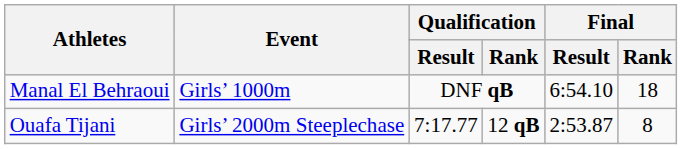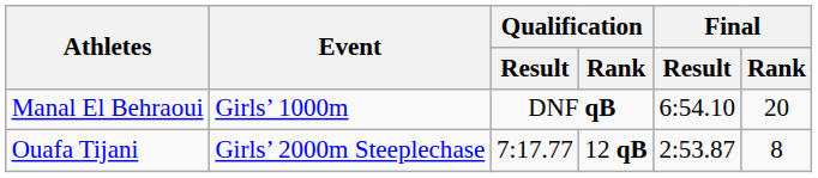Manal El Behraoui | Final / Rank: 18 -> 20
